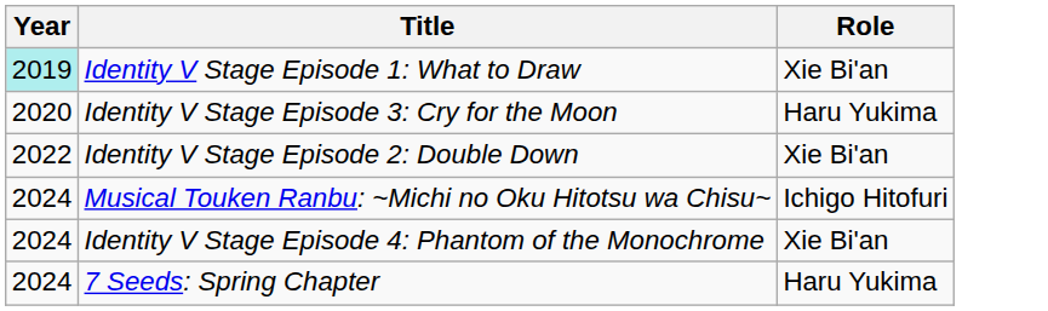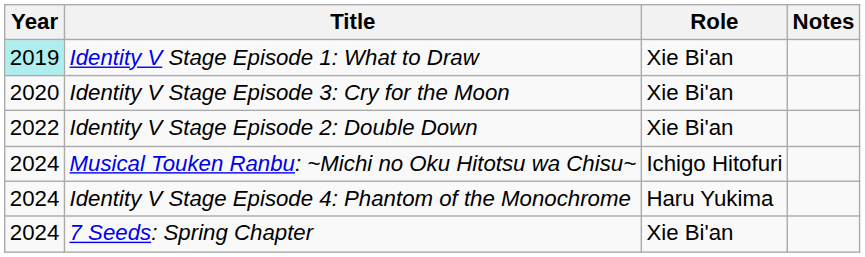+ column: Notes
Identity V Stage Episode 3: Cry for the Moon | Role: Haru Yukima -> Xie Bi'an
Identity V Stage Episode 4: Phantom of the Monochrome | Role: Xie Bi'an -> Haru Yukima
7 Seeds: Spring Chapter | Role: Haru Yukima -> Xie Bi'an
